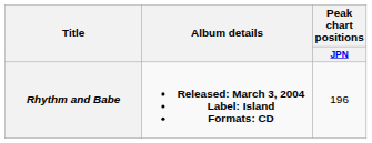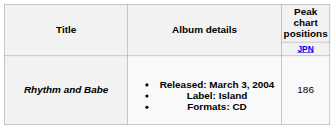Rhythm and Babe | Peak chart positions / JPN: 196 -> 186
